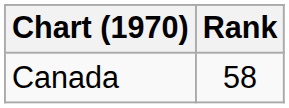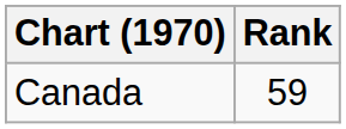Canada | Rank: 58 -> 59
